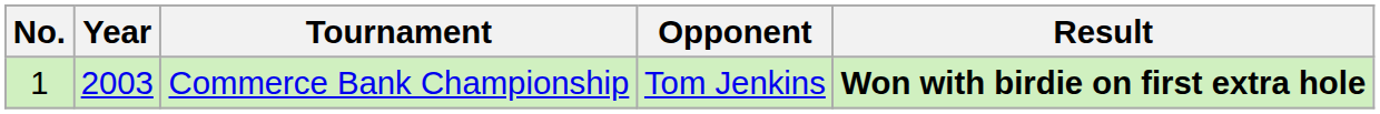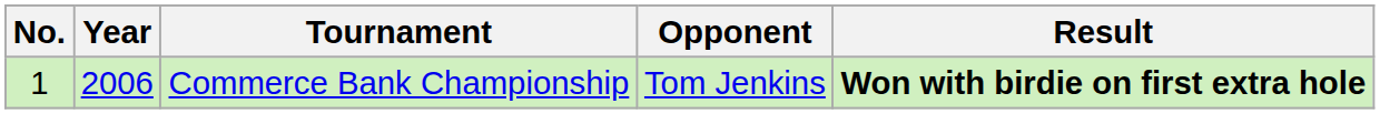Commerce Bank Championship | Year: 2003 -> 2006
